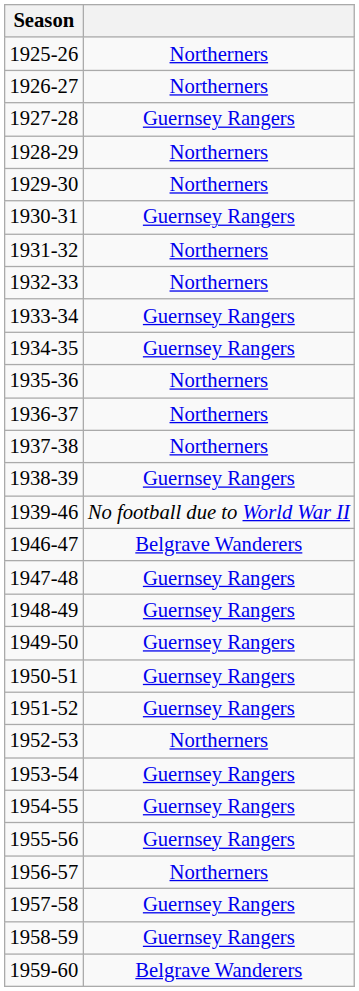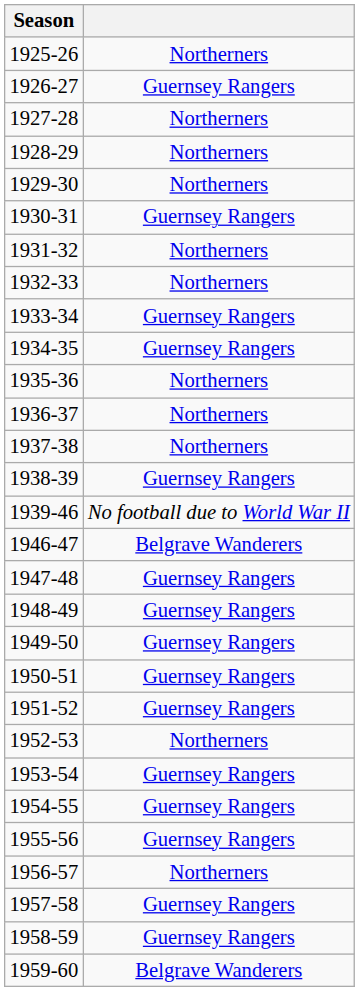1926-27 | column 2: Northerners -> Guernsey Rangers
1927-28 | column 2: Guernsey Rangers -> Northerners
